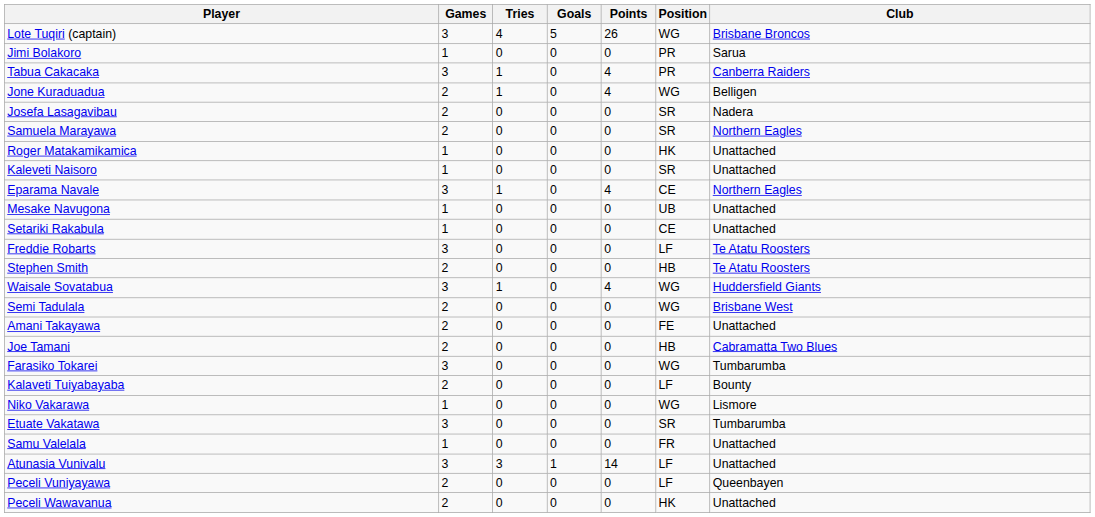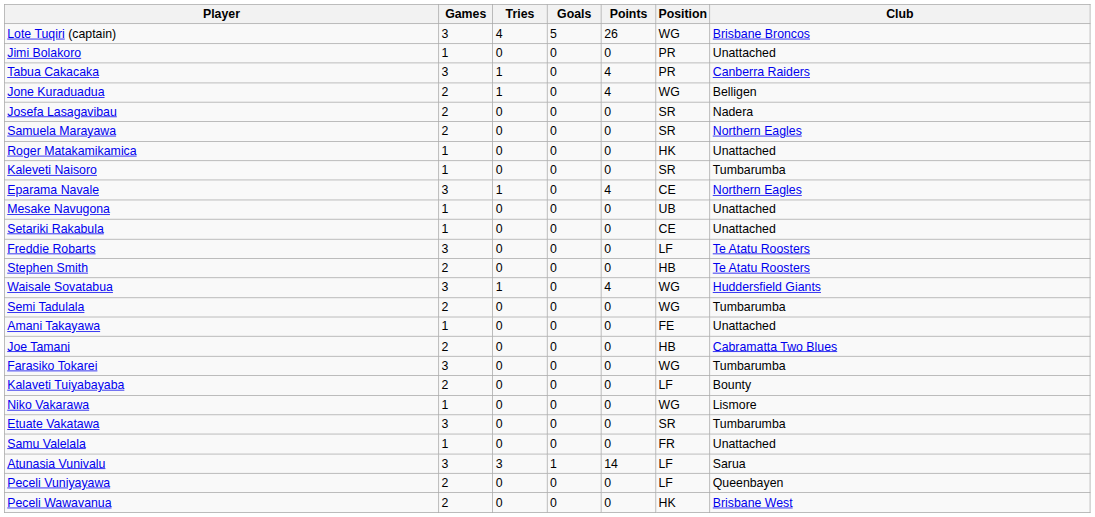Jimi Bolakoro | Club: Sarua -> Unattached
Kaleveti Naisoro | Club: Unattached -> Tumbarumba
Semi Tadulala | Club: Brisbane West -> Tumbarumba
Amani Takayawa | Games: 2 -> 1
Atunasia Vunivalu | Club: Unattached -> Sarua
Peceli Wawavanua | Club: Unattached -> Brisbane West
